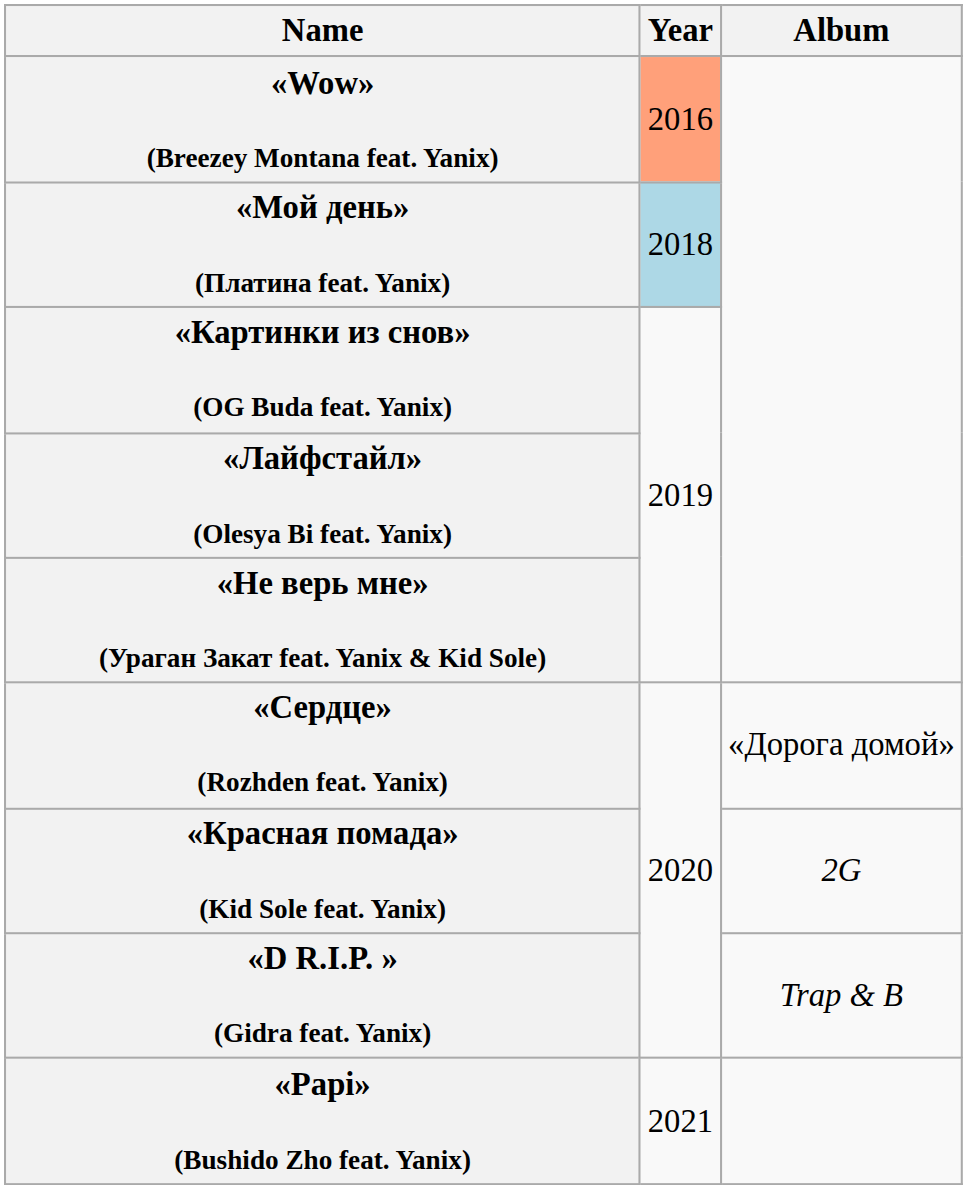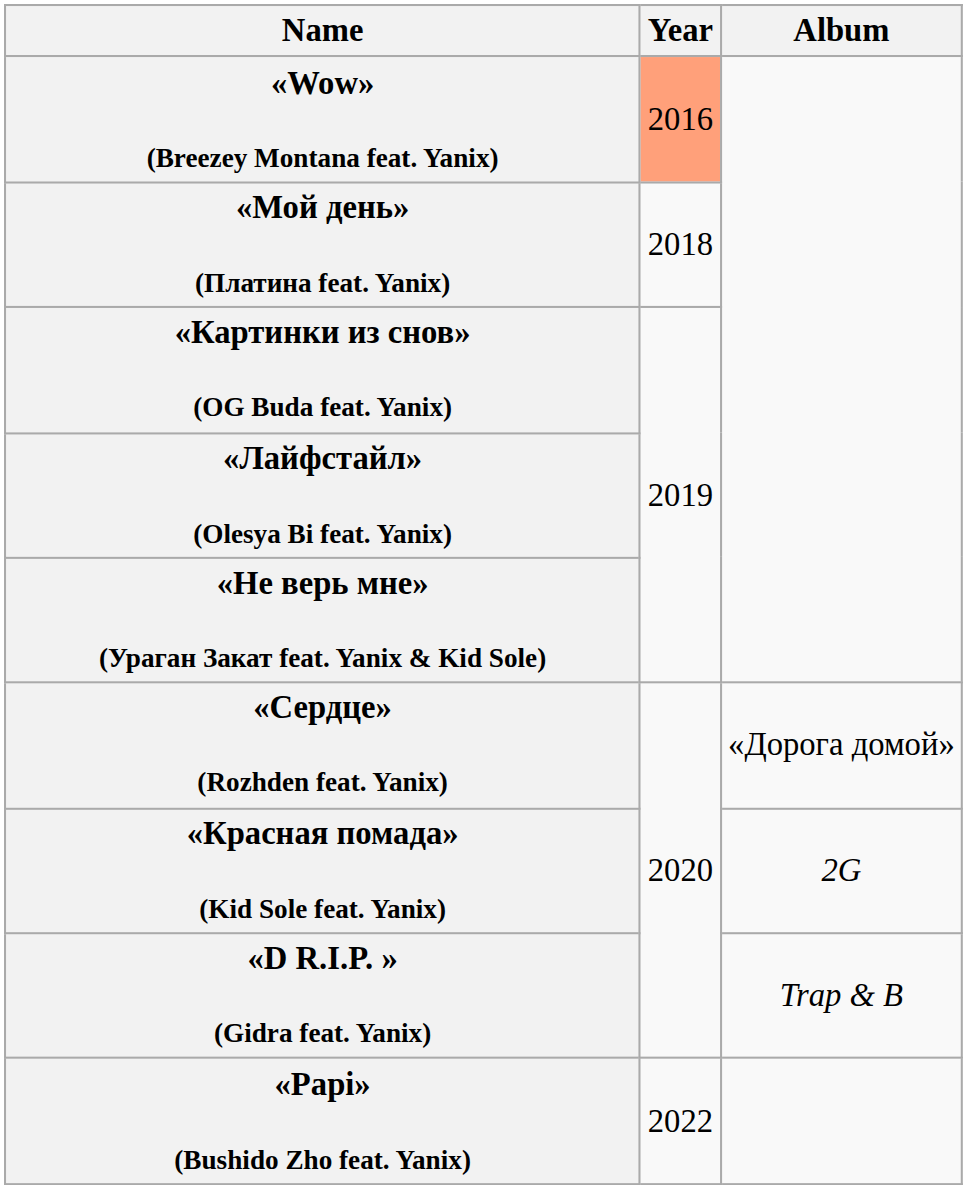«Мой день» (Платина feat. Yanix) | Year: lightblue background -> no background
«Papi» (Bushido Zho feat. Yanix) | Year: 2021 -> 2022
